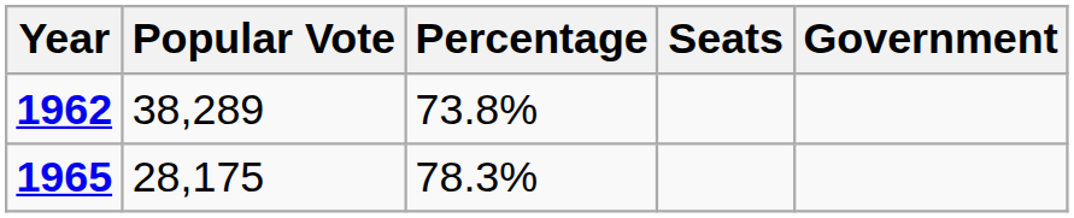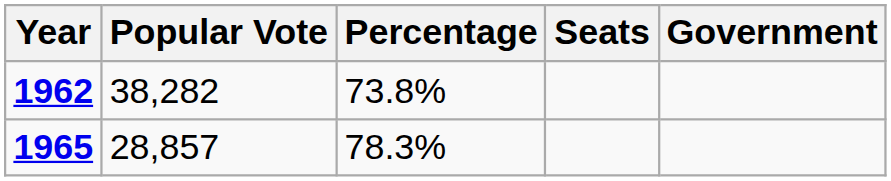1962 | Popular Vote: 38,289 -> 38,282
1965 | Popular Vote: 28,175 -> 28,857
